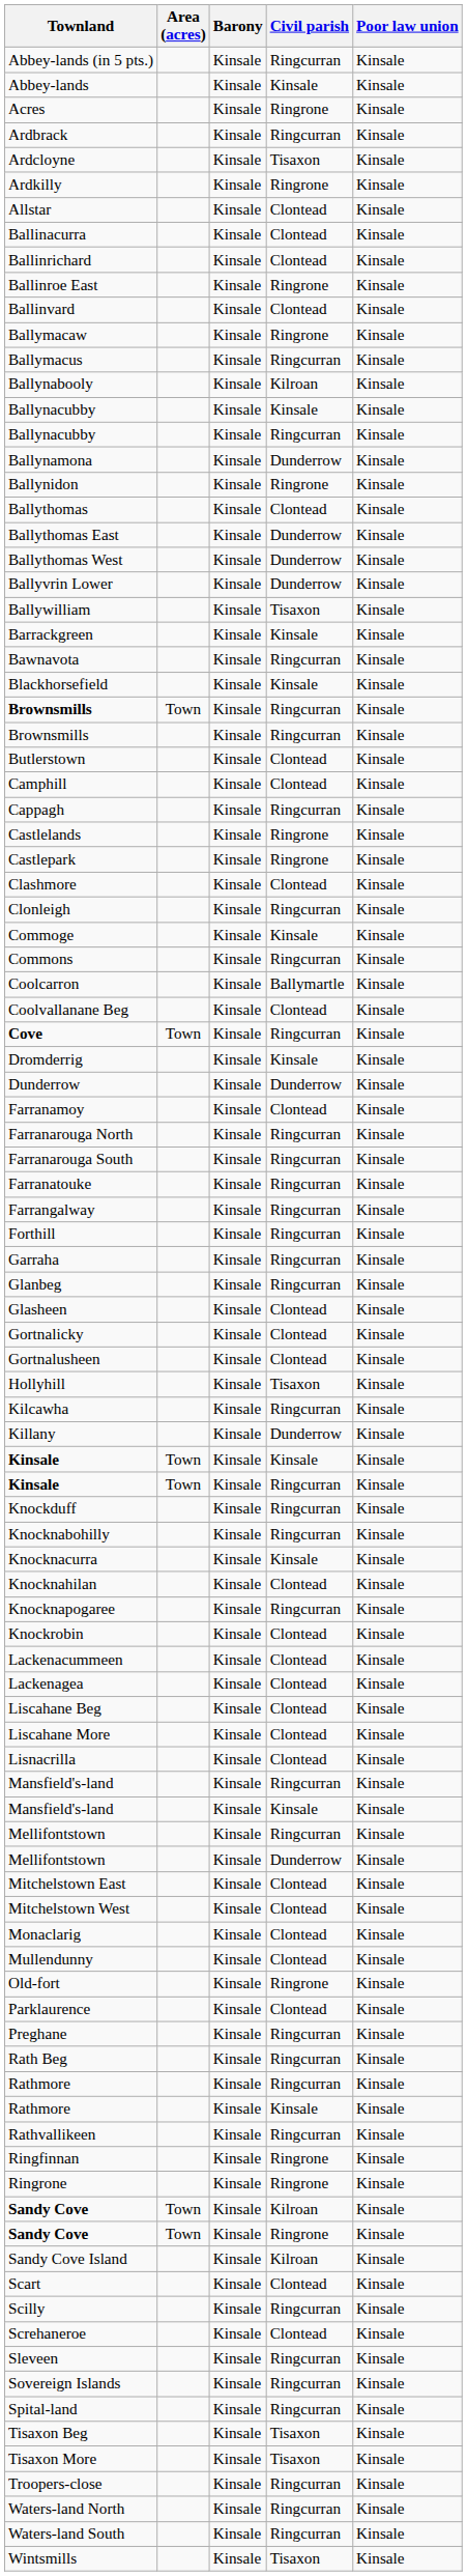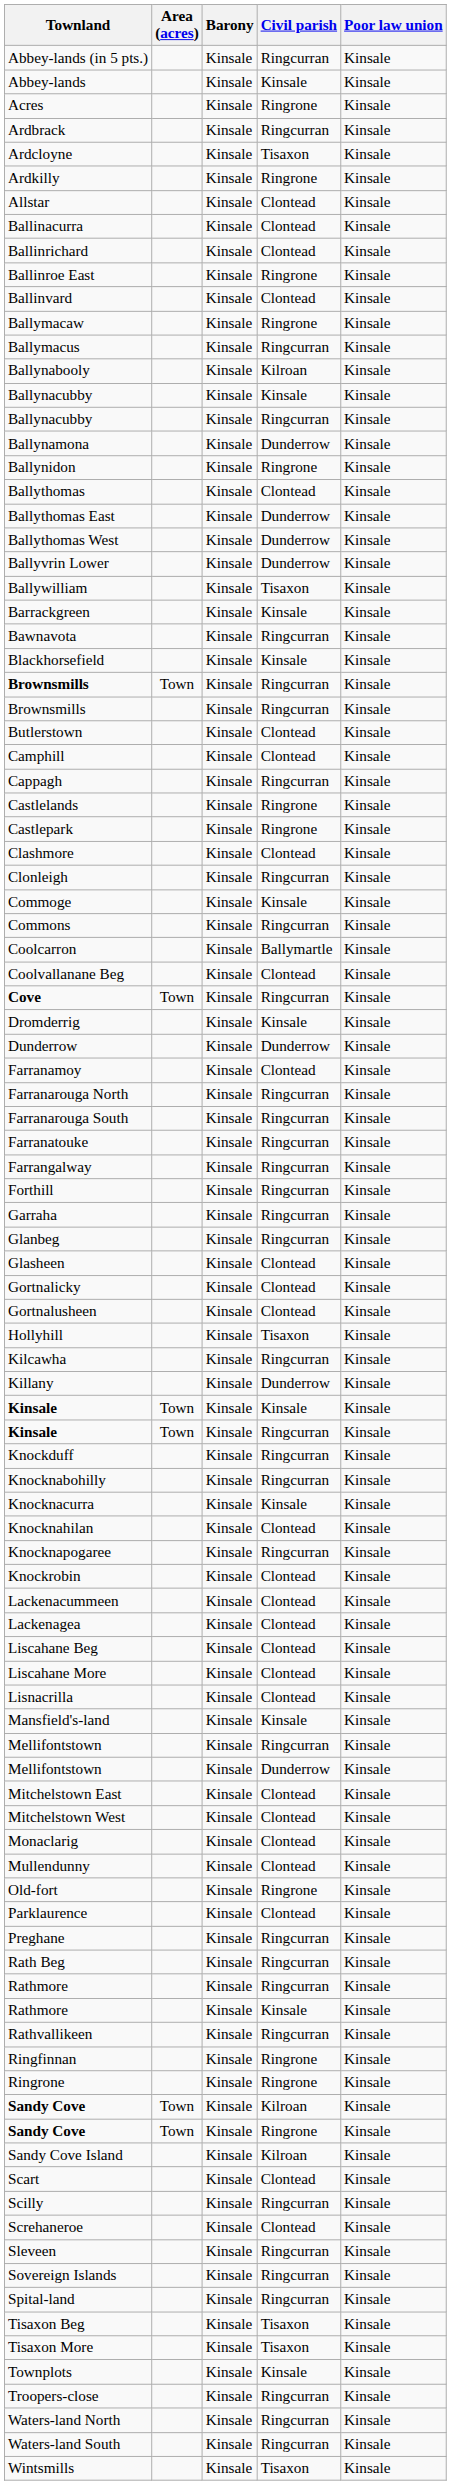- row: Mansfield's-land | Kinsale | Ringcurran | Kinsale
+ row: Townplots | Kinsale | Kinsale | Kinsale
